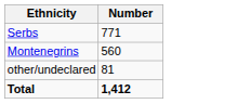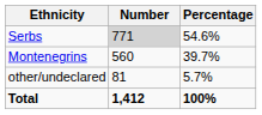+ column: Percentage | 54.6% | 39.7% | 5.7% | 100%
Serbs | Number: no background -> lightgrey background
